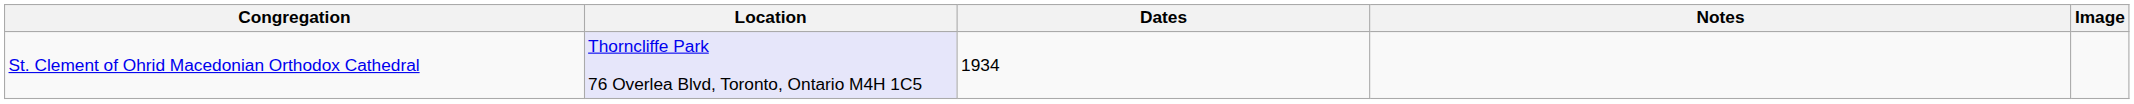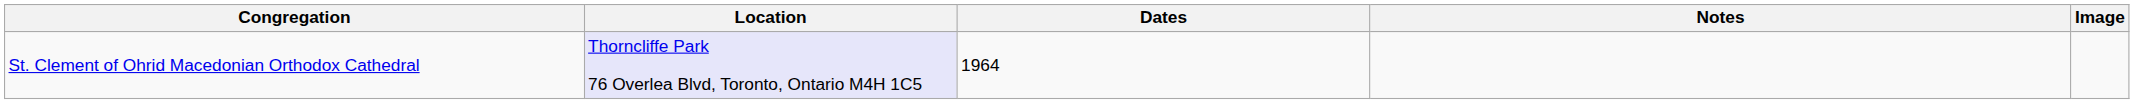St. Clement of Ohrid Macedonian Orthodox Cathedral | Dates: 1934 -> 1964
